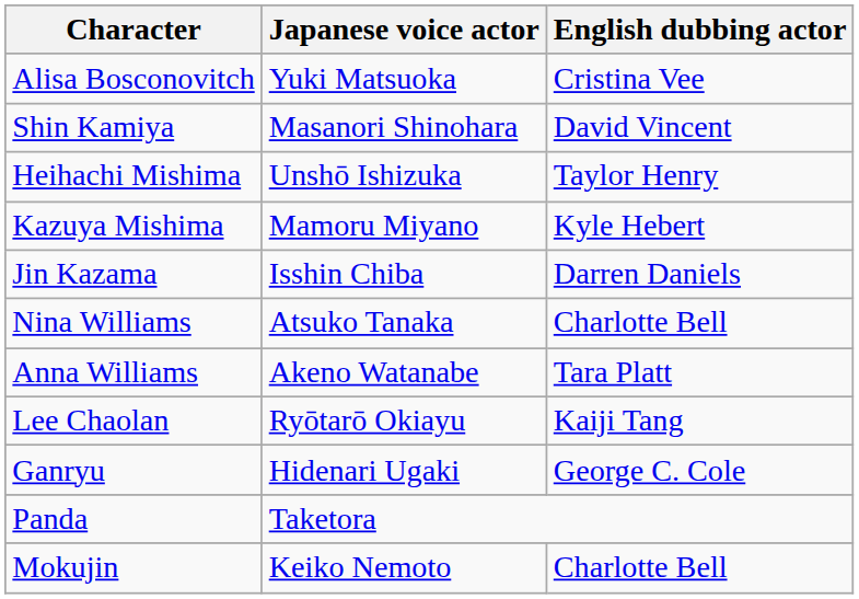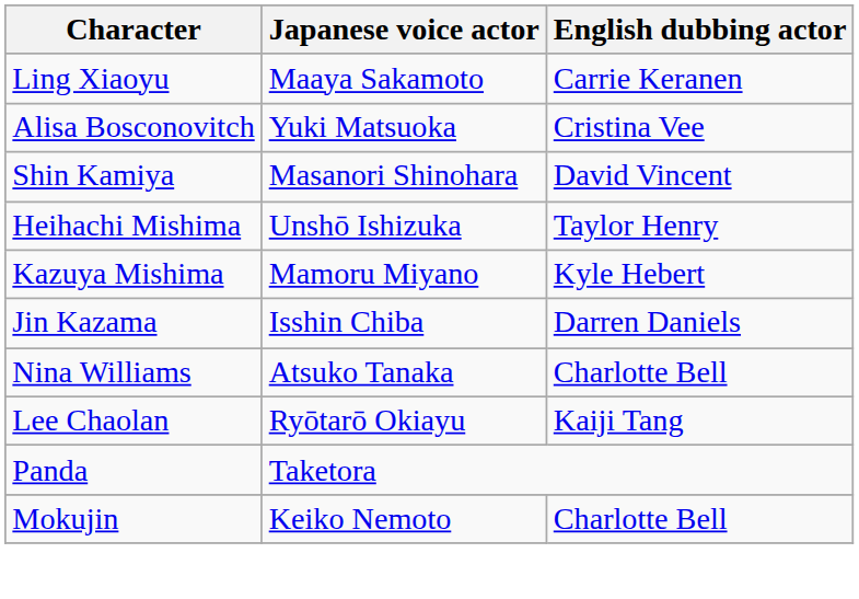+ row: Ling Xiaoyu | Maaya Sakamoto | Carrie Keranen
- row: Anna Williams | Akeno Watanabe | Tara Platt
- row: Ganryu | Hidenari Ugaki | George C. Cole
